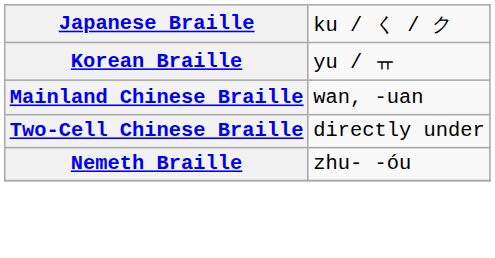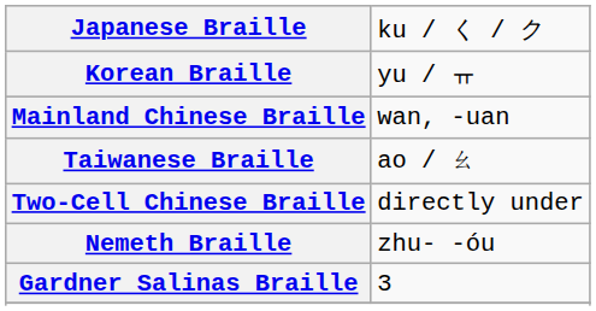+ row: Taiwanese Braille | ao / ㄠ
+ row: Gardner Salinas Braille | 3
